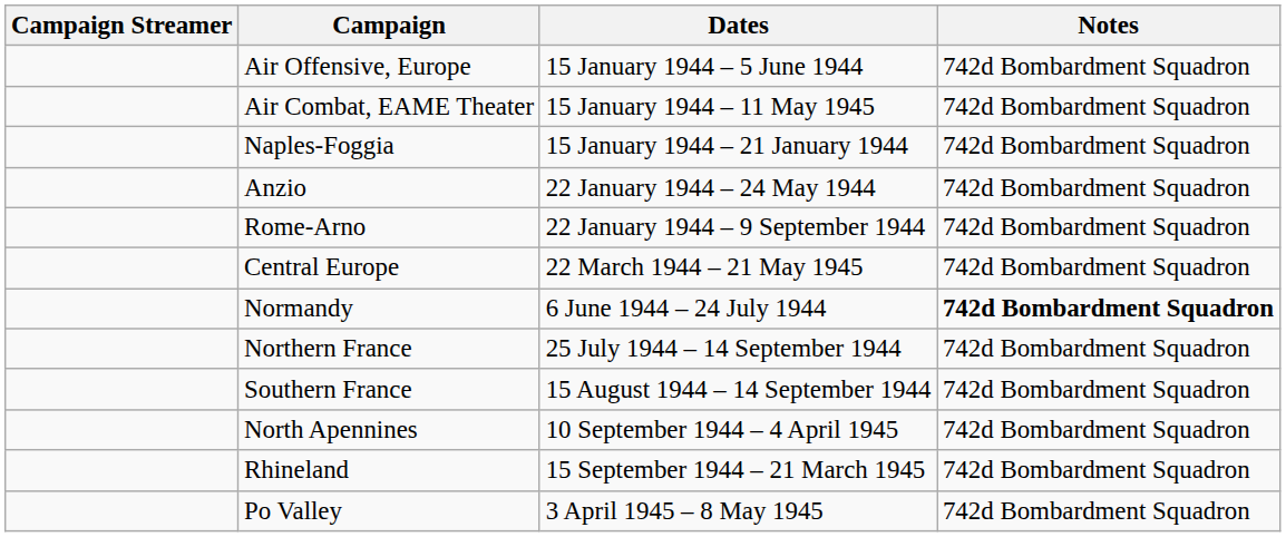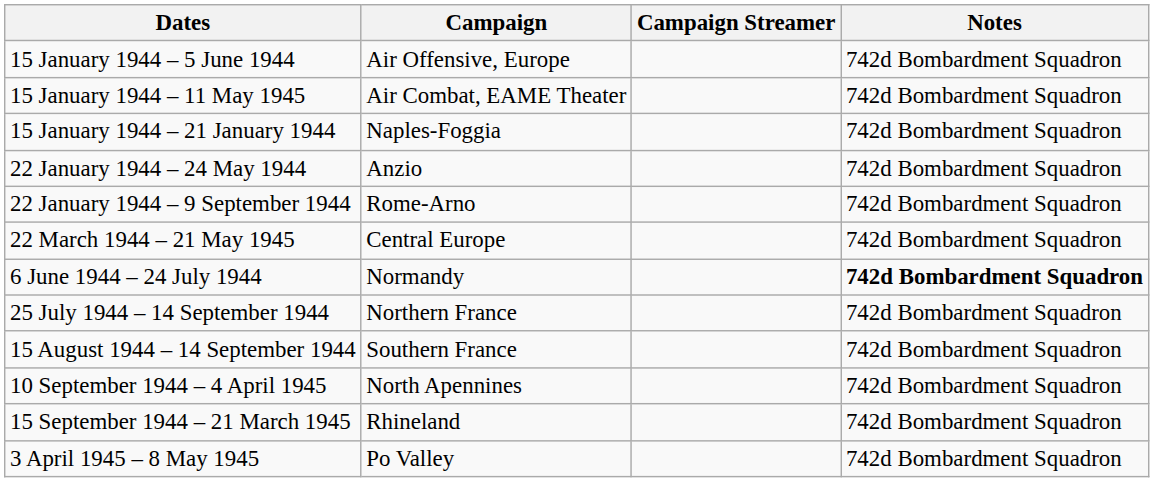columns swapped: Campaign Streamer <-> Dates
